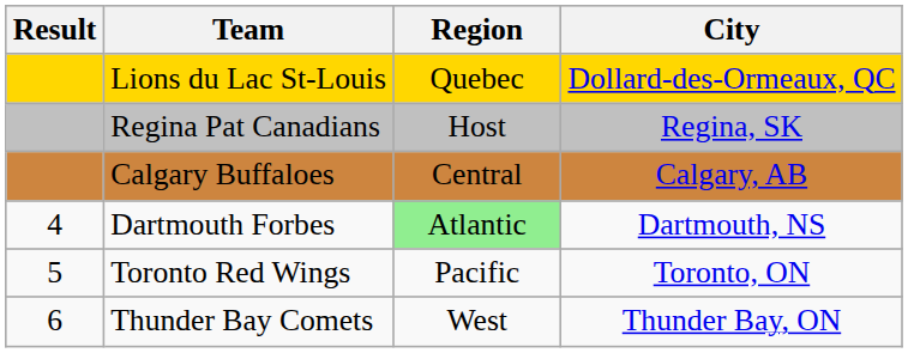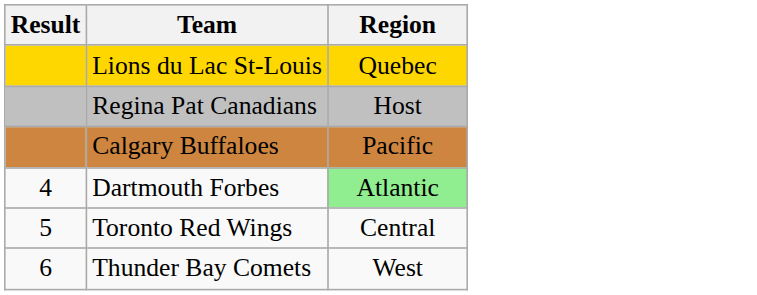- column: City | Dollard-des-Ormeaux, QC | Regina, SK | Calgary, AB | Dartmouth, NS | Toronto, ON | Thunder Bay, ON
Calgary Buffaloes | Region: Central -> Pacific
Toronto Red Wings | Region: Pacific -> Central
